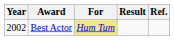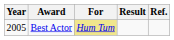Best Actor | Year: 2002 -> 2005
